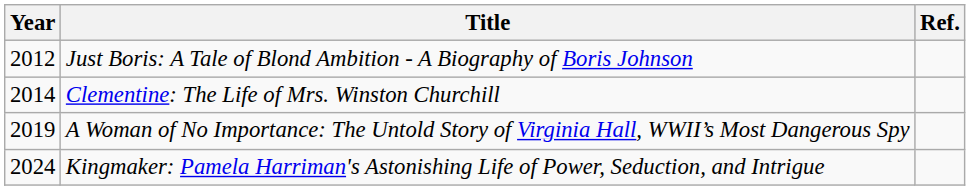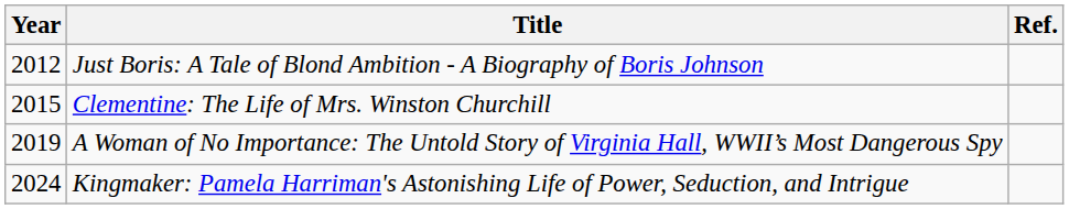Clementine: The Life of Mrs. Winston Churchill | Year: 2014 -> 2015
